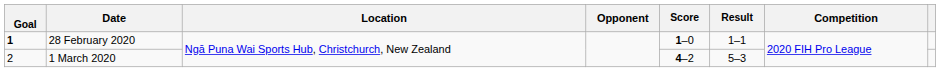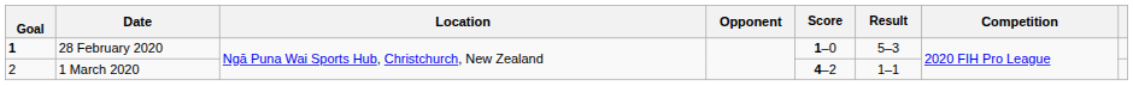28 February 2020 | Result: 1–1 -> 5–3
1 March 2020 | Result: 5–3 -> 1–1
